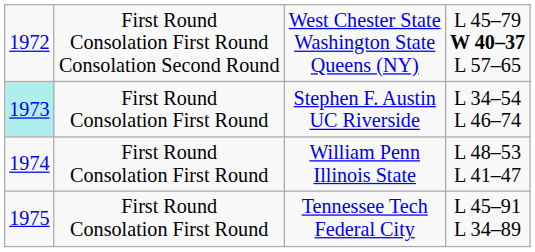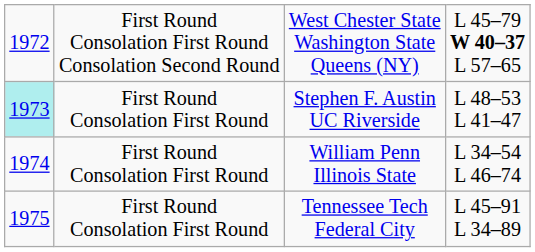Stephen F. Austin UC Riverside | column 4: L 34–54 L 46–74 -> L 48–53 L 41–47
William Penn Illinois State | column 4: L 48–53 L 41–47 -> L 34–54 L 46–74
